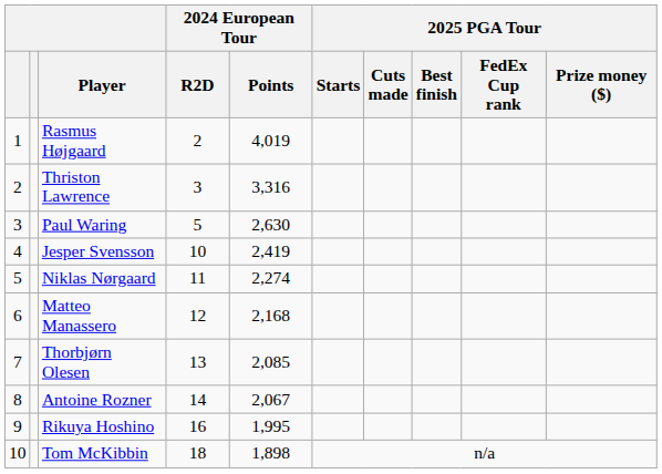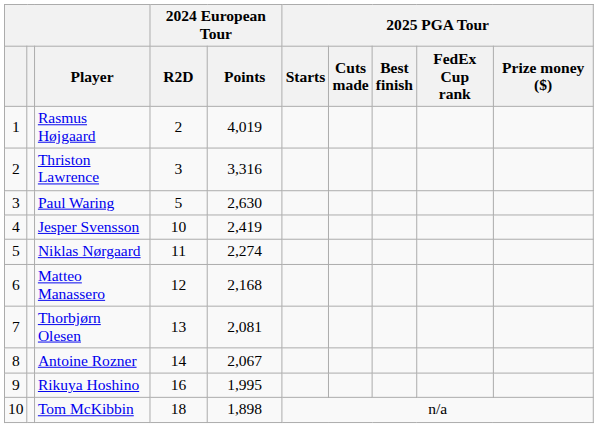Thorbjørn Olesen | 2024 European Tour / Points: 2,085 -> 2,081
